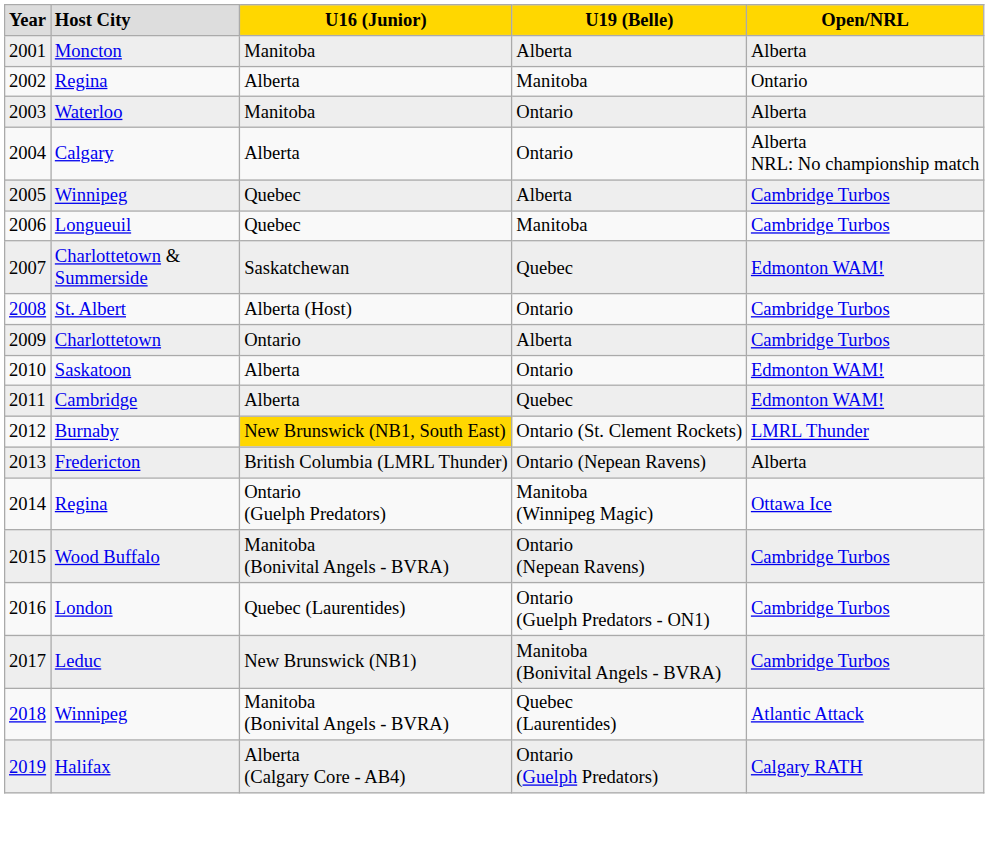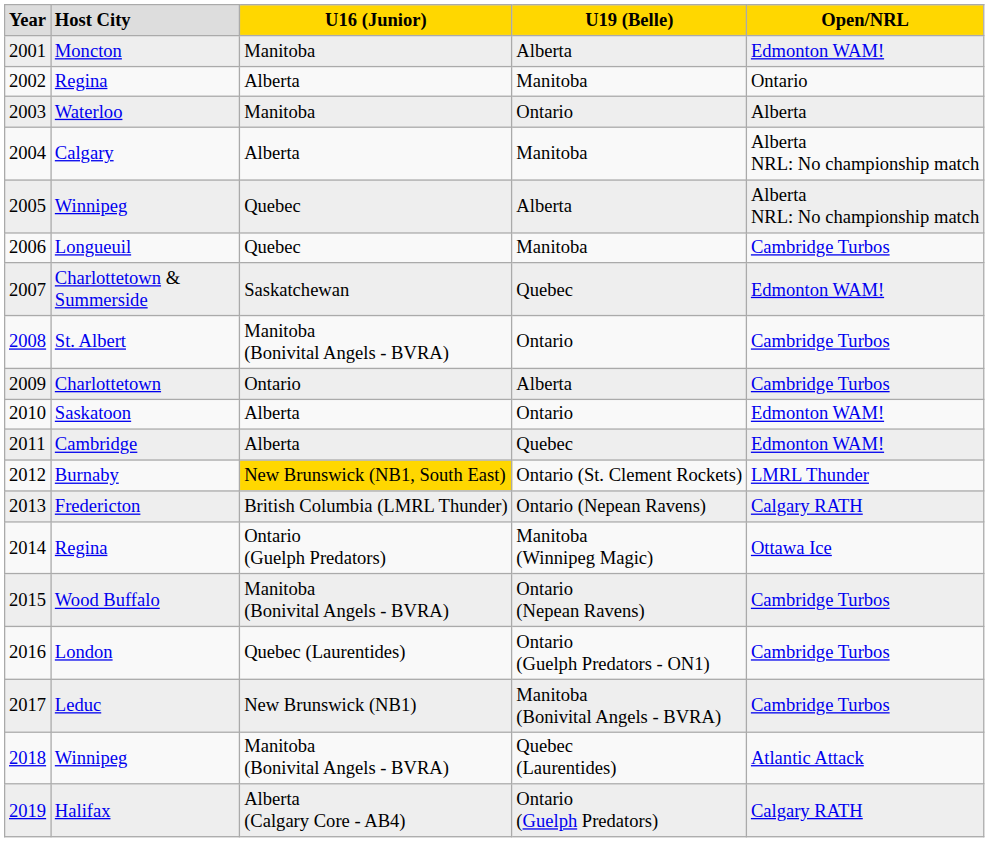2001 | column 5: Alberta -> Edmonton WAM!
2004 | column 4: Ontario -> Manitoba
2005 | column 5: Cambridge Turbos -> Alberta NRL: No championship match
2008 | column 3: Alberta (Host) -> Manitoba (Bonivital Angels - BVRA)
2013 | column 5: Alberta -> Calgary RATH
